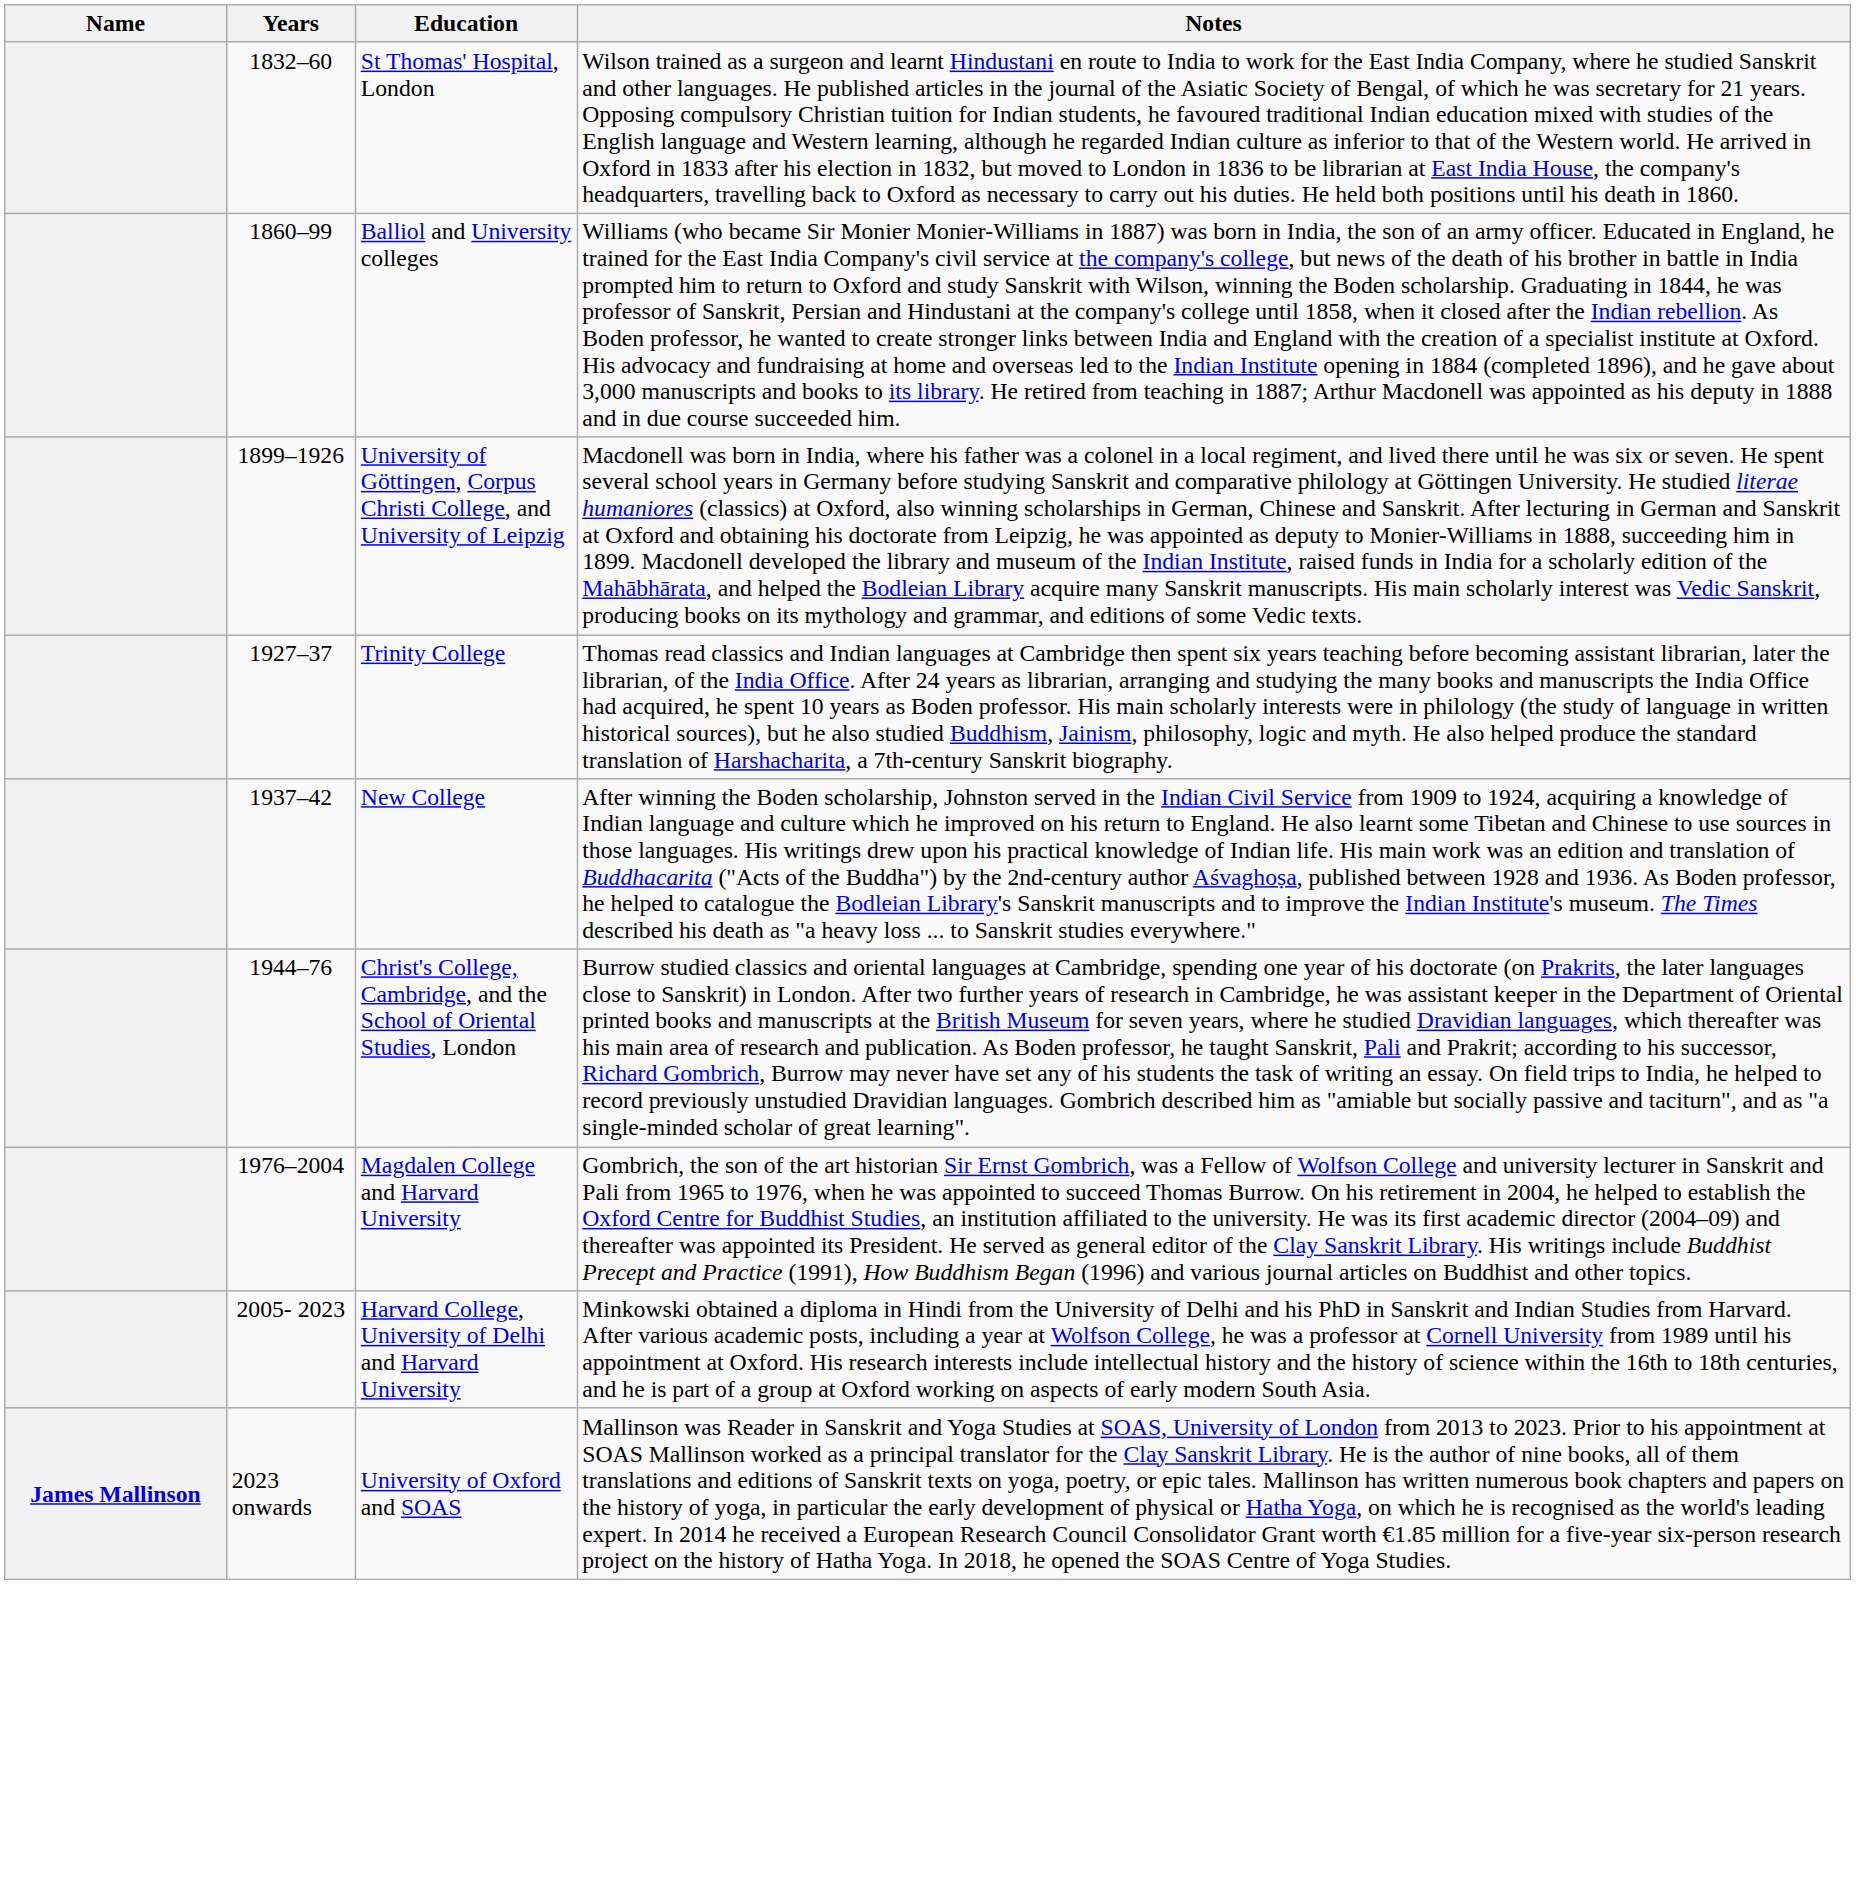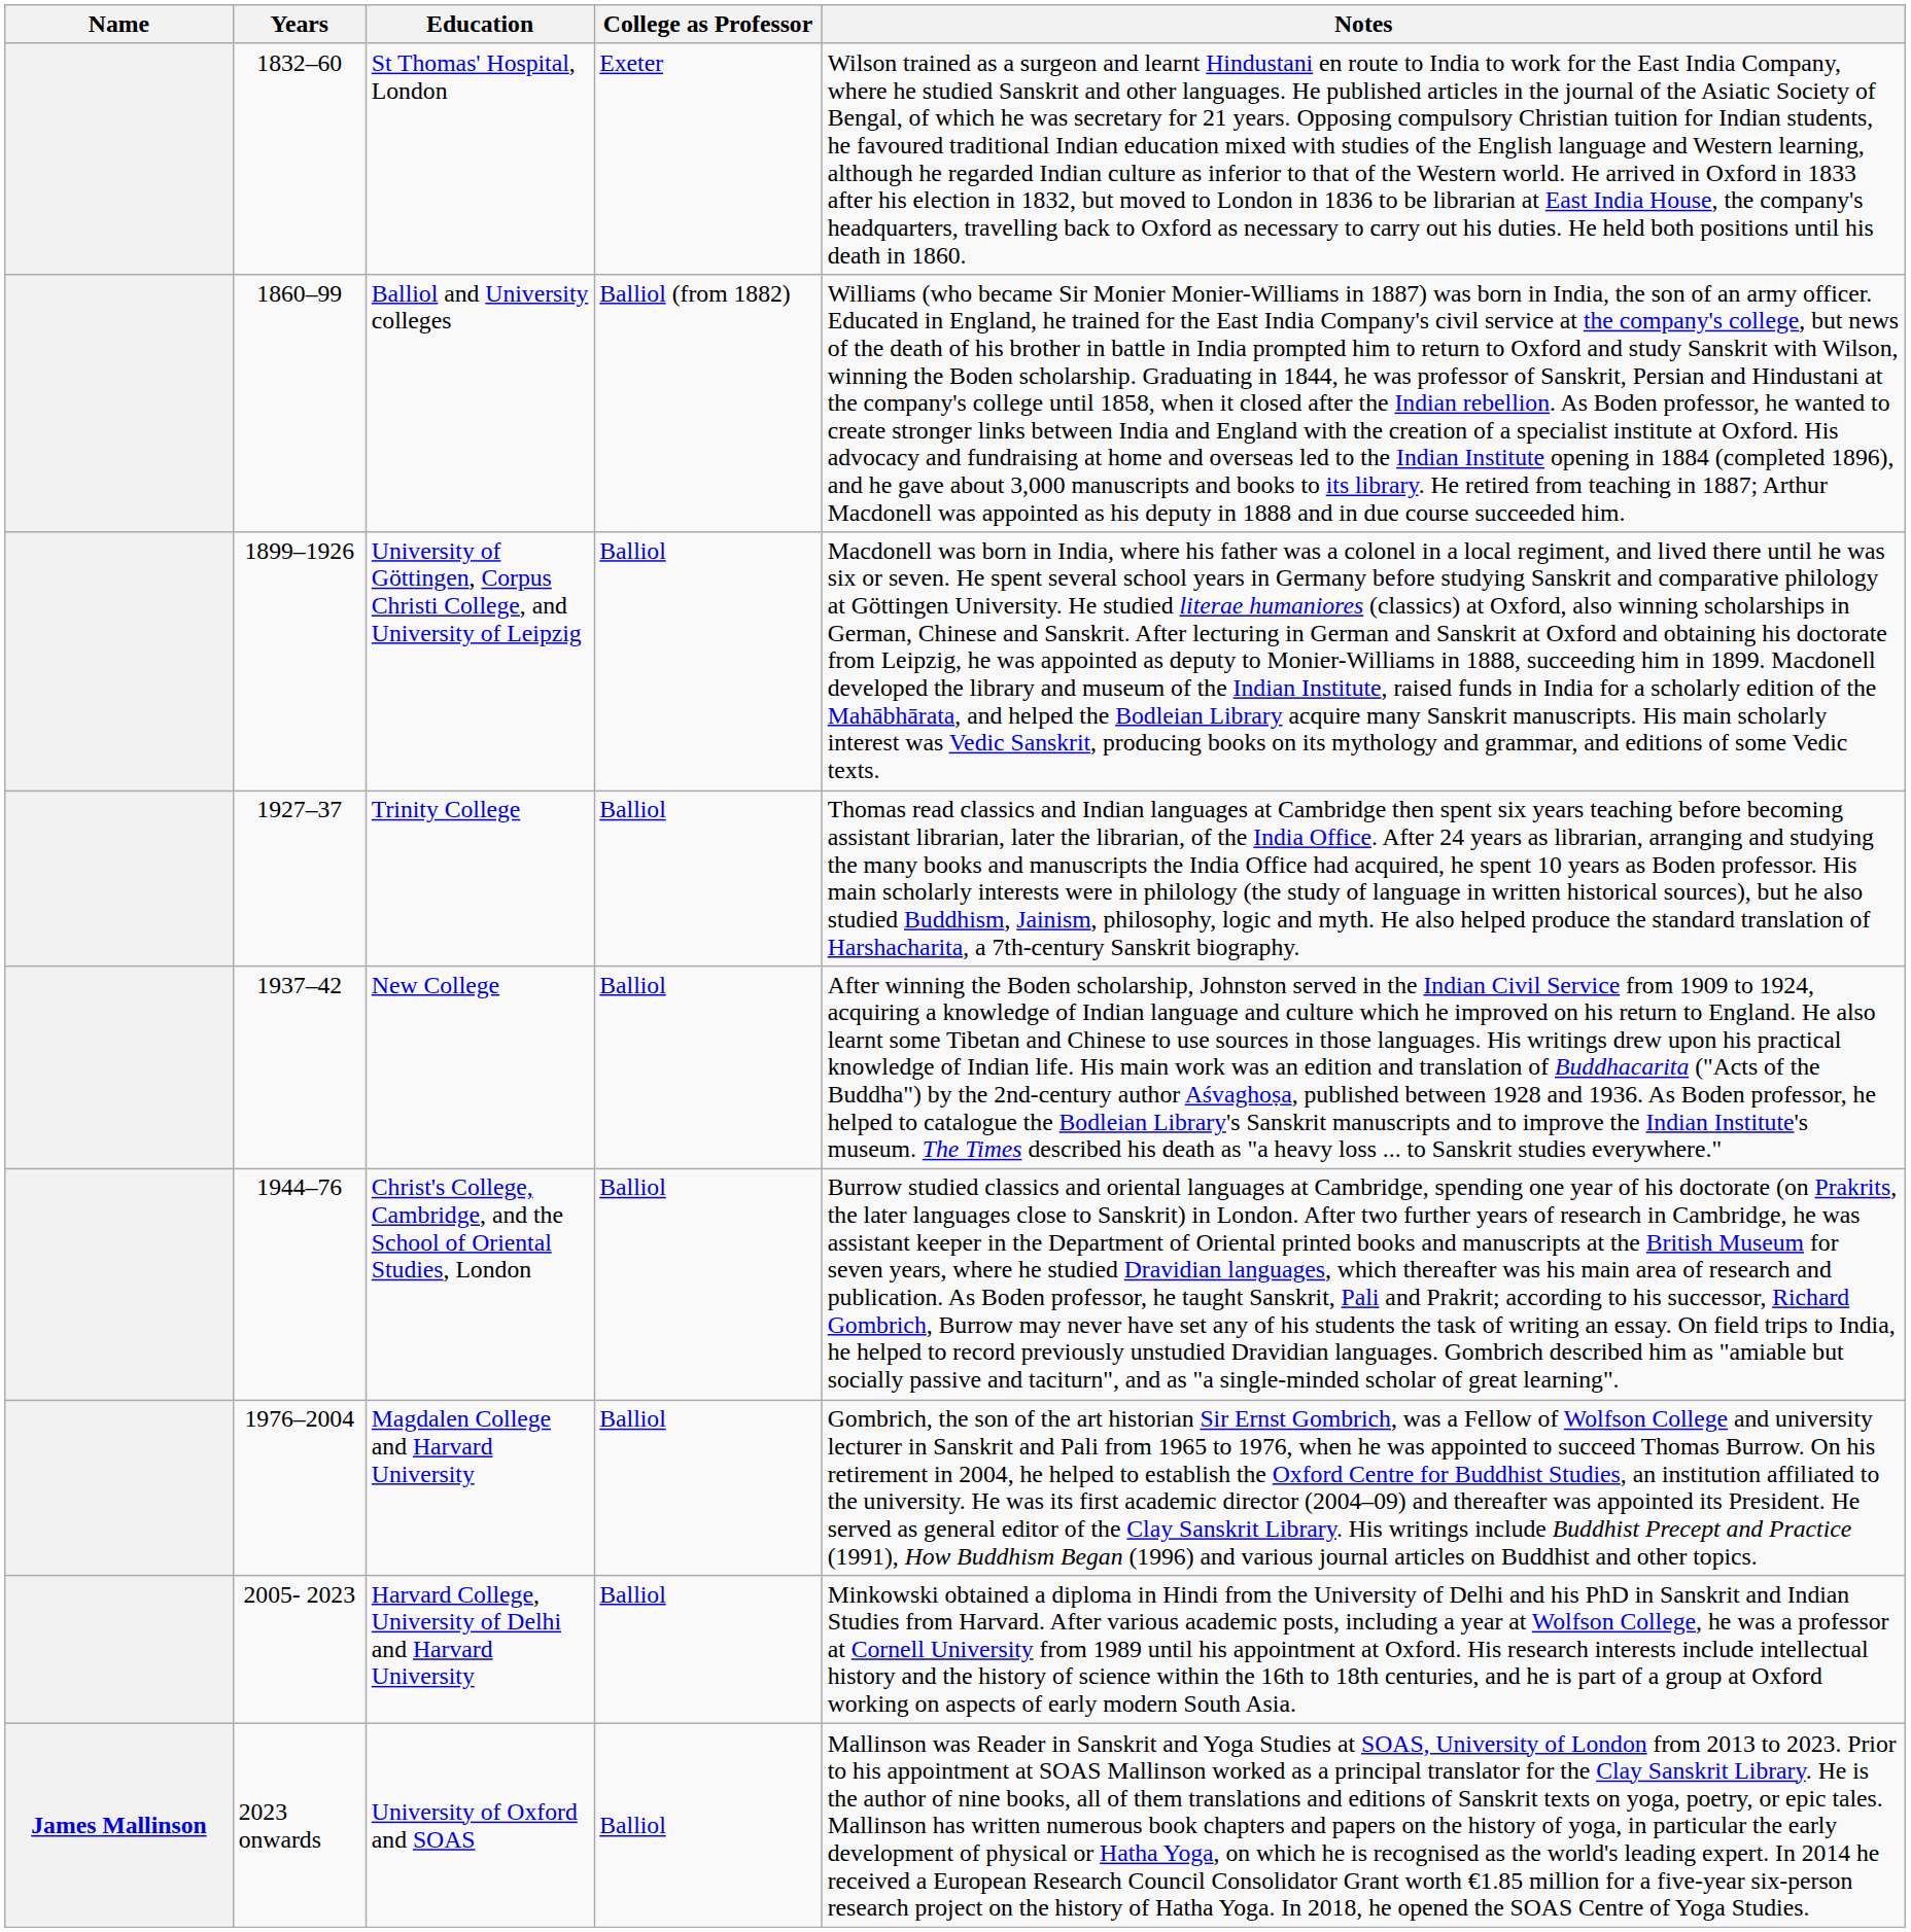+ column: College as Professor | Exeter | Balliol (from 1882) | Balliol | Balliol | Balliol | Balliol | Balliol | Balliol | Balliol
